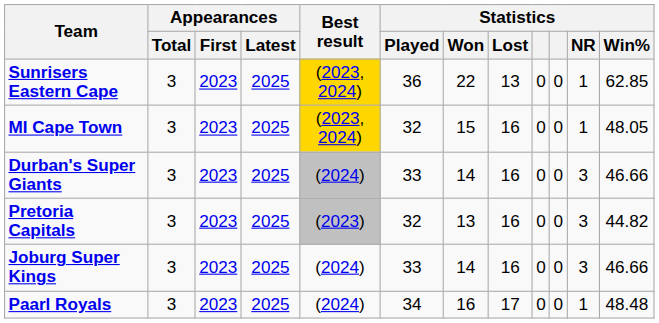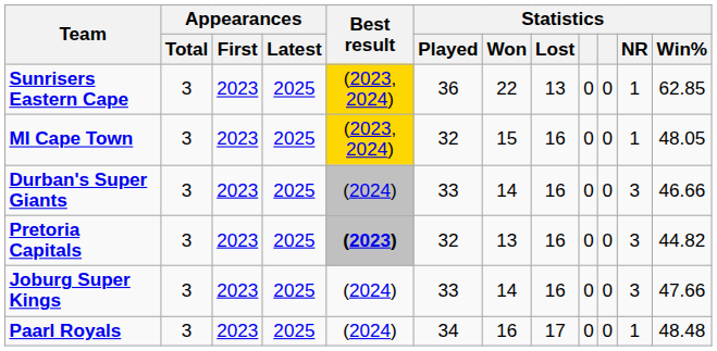Pretoria Capitals | Best result: normal -> bold
Joburg Super Kings | Statistics / Win%: 46.66 -> 47.66
